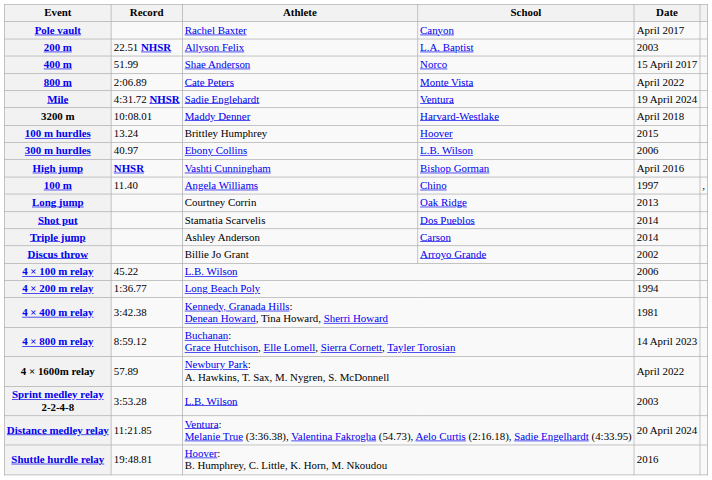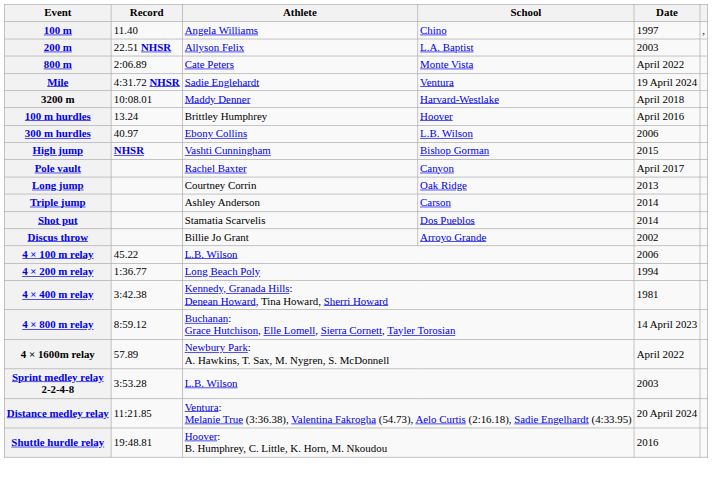rows swapped: 100 m <-> Pole vault
- row: 400 m | 51.99 | Shae Anderson | Norco | 15 April 2017
100 m hurdles | Date: 2015 -> April 2016
High jump | Date: April 2016 -> 2015
rows swapped: Triple jump <-> Shot put
